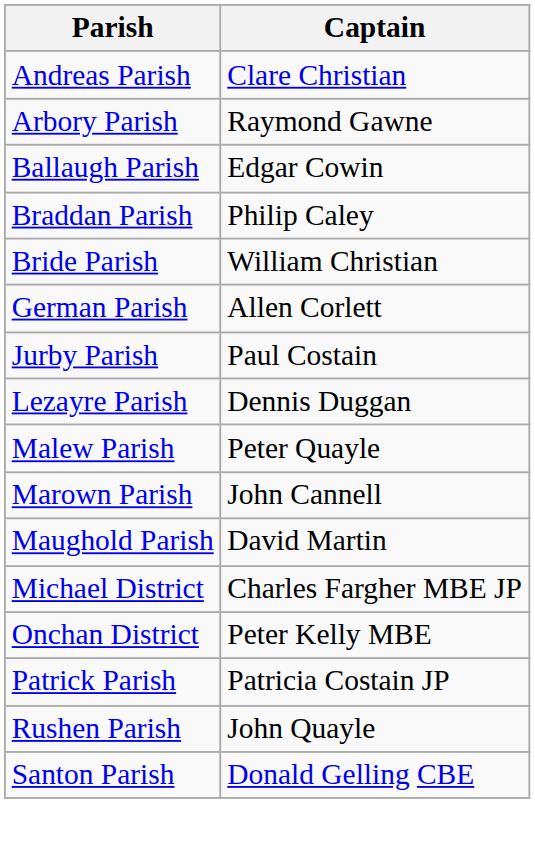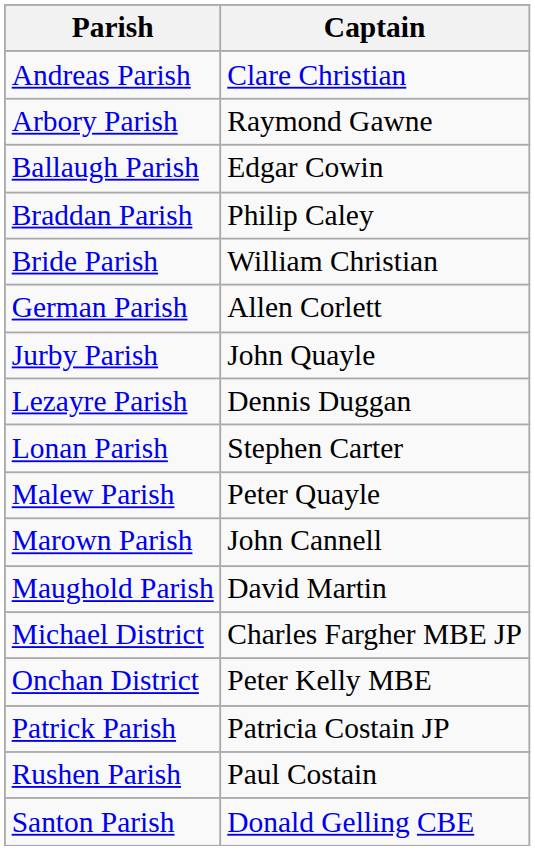Jurby Parish | Captain: Paul Costain -> John Quayle
+ row: Lonan Parish | Stephen Carter
Rushen Parish | Captain: John Quayle -> Paul Costain
